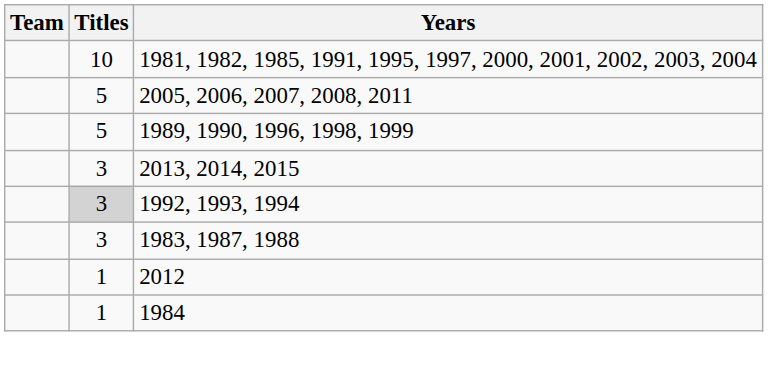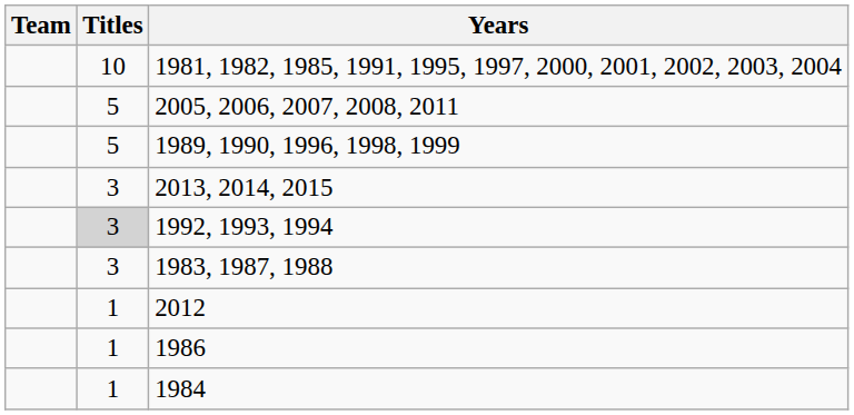+ row: 1 | 1986
